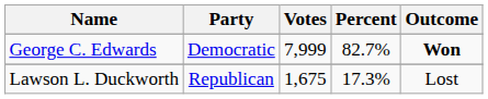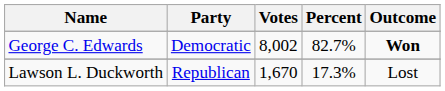George C. Edwards | Votes: 7,999 -> 8,002
Lawson L. Duckworth | Votes: 1,675 -> 1,670
